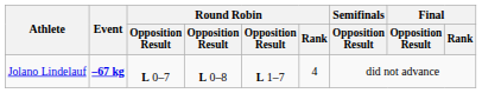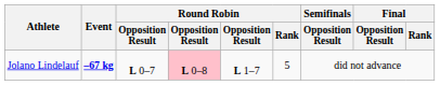Jolano Lindelauf | column 4: no background -> pink background
Jolano Lindelauf | Round Robin / Rank: 4 -> 5
